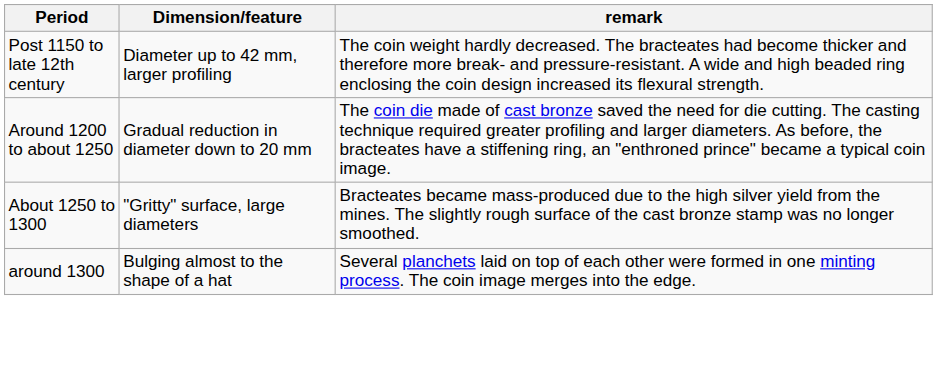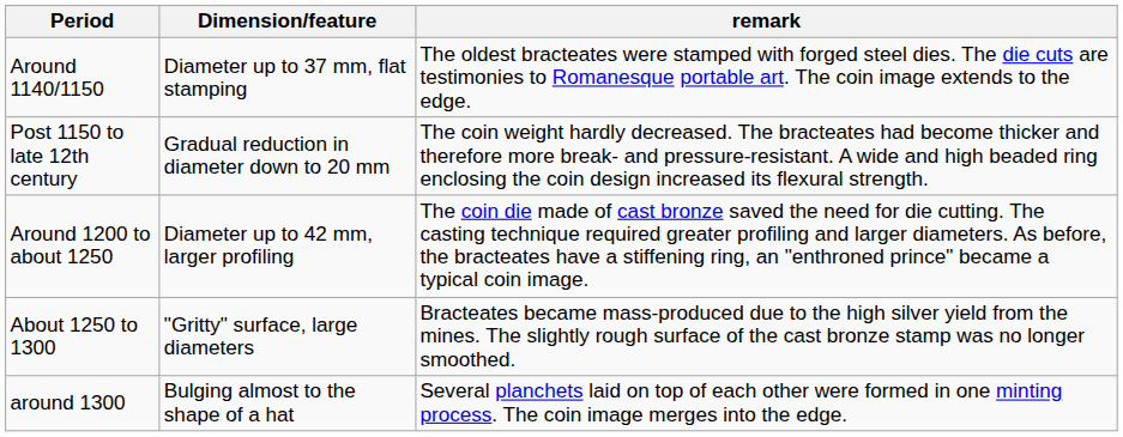+ row: Around 1140/1150 | Diameter up to 37 mm, flat stamping | The oldest bracteates were stamped with forged steel dies. The die cuts are testimonies to Romanesque portable art. The coin image extends to the edge.
Post 1150 to late 12th century | Dimension/feature: Diameter up to 42 mm, larger profiling -> Gradual reduction in diameter down to 20 mm
Around 1200 to about 1250 | Dimension/feature: Gradual reduction in diameter down to 20 mm -> Diameter up to 42 mm, larger profiling
